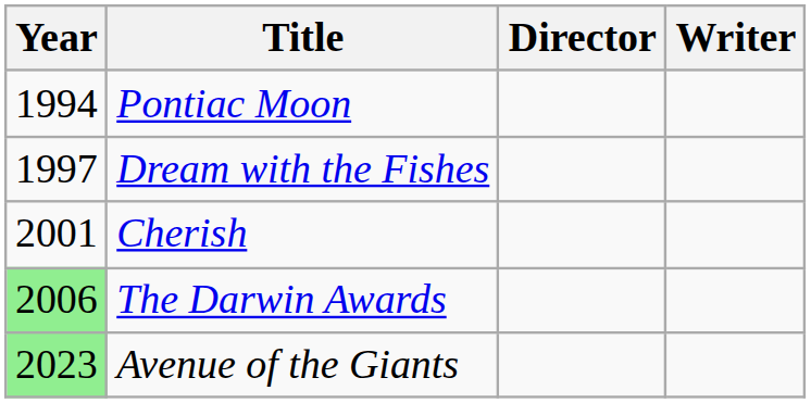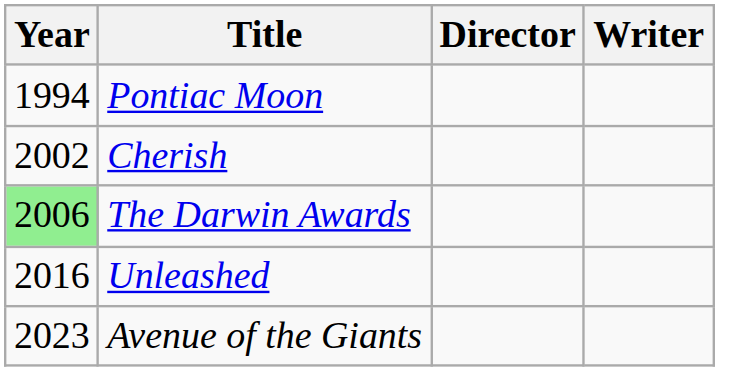- row: 1997 | Dream with the Fishes
Cherish | Year: 2001 -> 2002
+ row: 2016 | Unleashed
Avenue of the Giants | Year: lightgreen background -> no background
